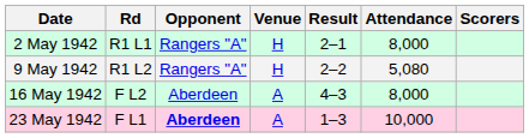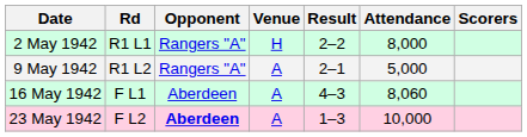2 May 1942 | Result: 2–1 -> 2–2
9 May 1942 | Venue: H -> A
9 May 1942 | Result: 2–2 -> 2–1
9 May 1942 | Attendance: 5,080 -> 5,000
16 May 1942 | Rd: F L2 -> F L1
16 May 1942 | Attendance: 8,000 -> 8,060
23 May 1942 | Rd: F L1 -> F L2
